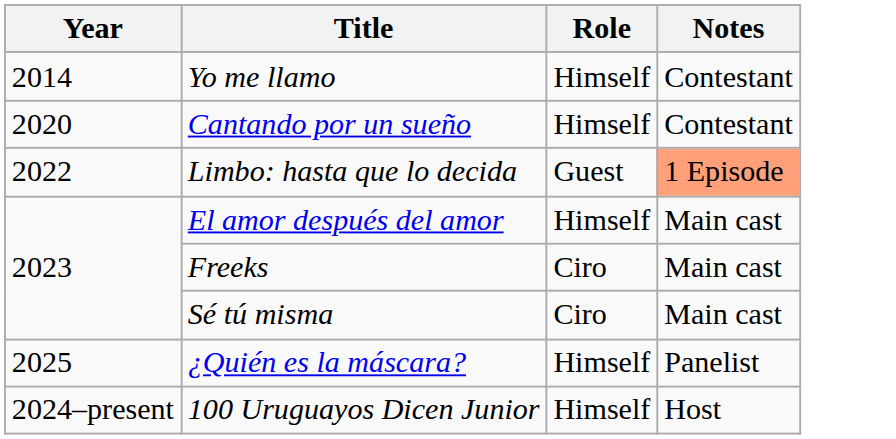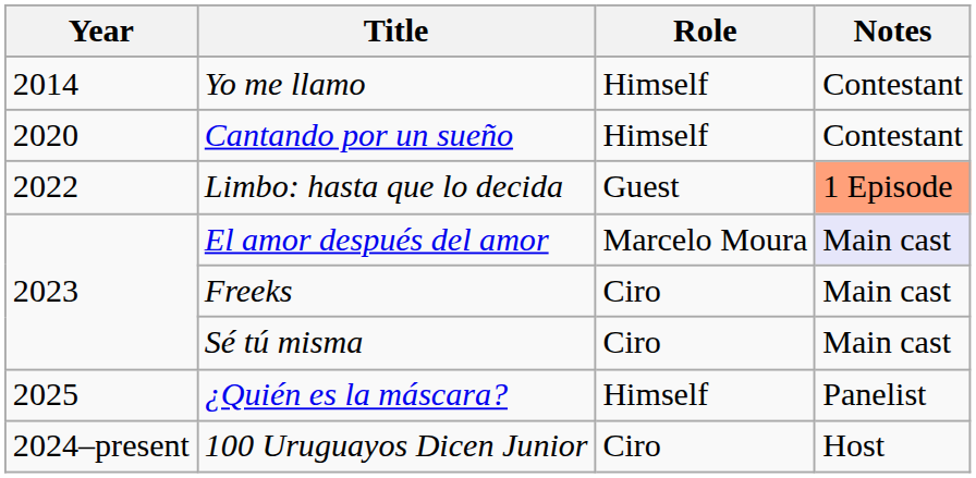El amor después del amor | Role: Himself -> Marcelo Moura
El amor después del amor | Notes: no background -> lavender background
100 Uruguayos Dicen Junior | Role: Himself -> Ciro
